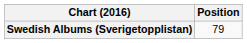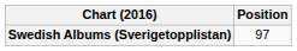Swedish Albums (Sverigetopplistan) | Position: 79 -> 97
